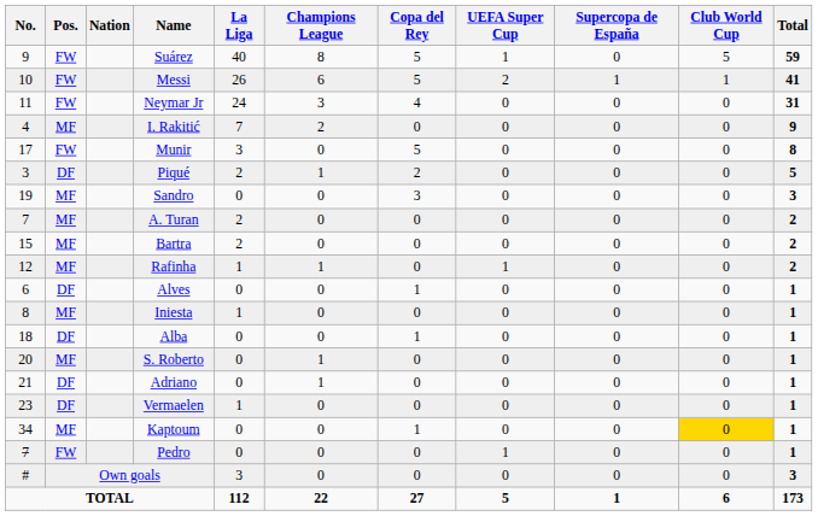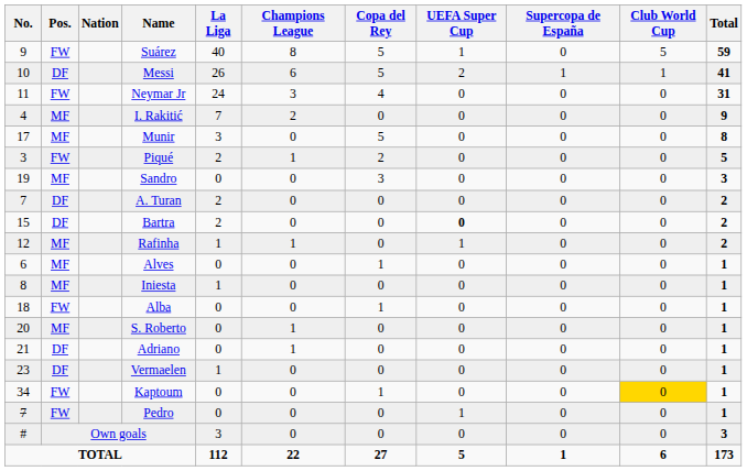Messi | Pos.: FW -> DF
Munir | Pos.: FW -> MF
Piqué | Pos.: DF -> FW
A. Turan | Pos.: MF -> DF
Bartra | Pos.: MF -> DF
Bartra | UEFA Super Cup: normal -> bold
Alves | Pos.: DF -> MF
Alba | Pos.: DF -> FW
Kaptoum | Pos.: MF -> FW
